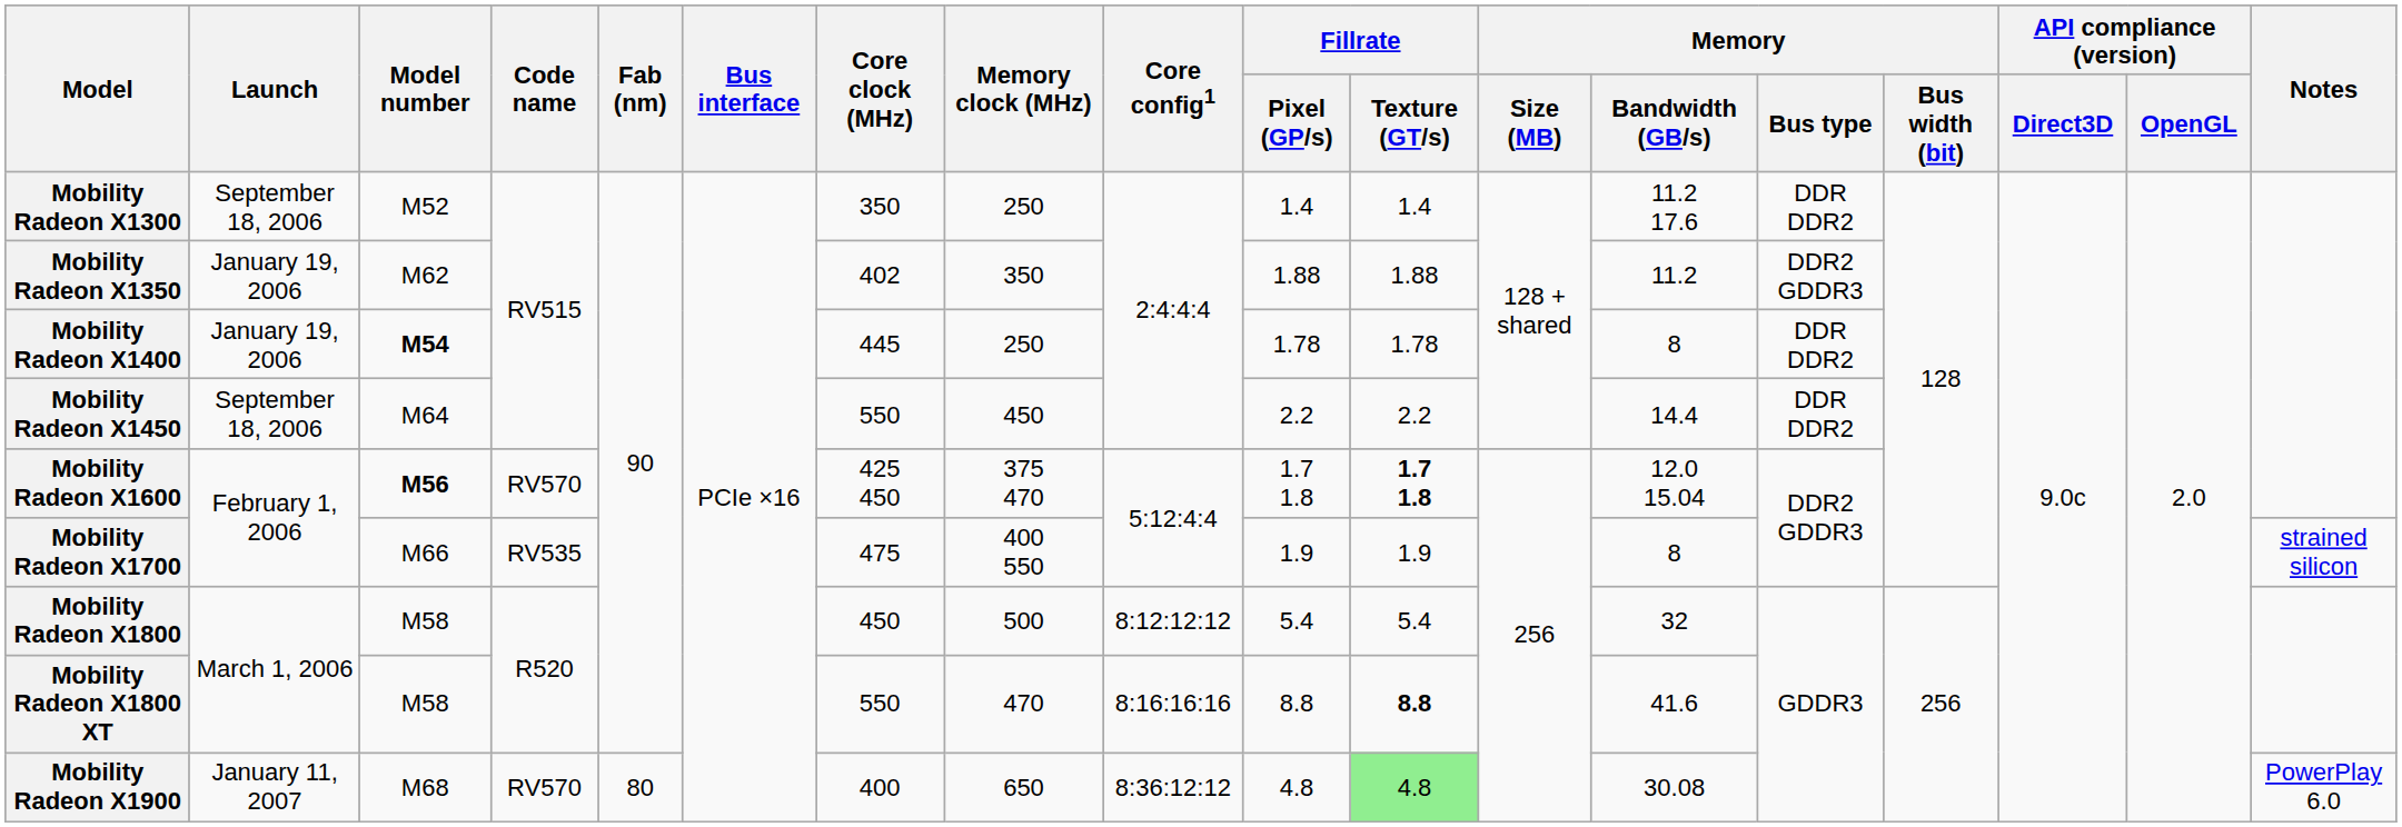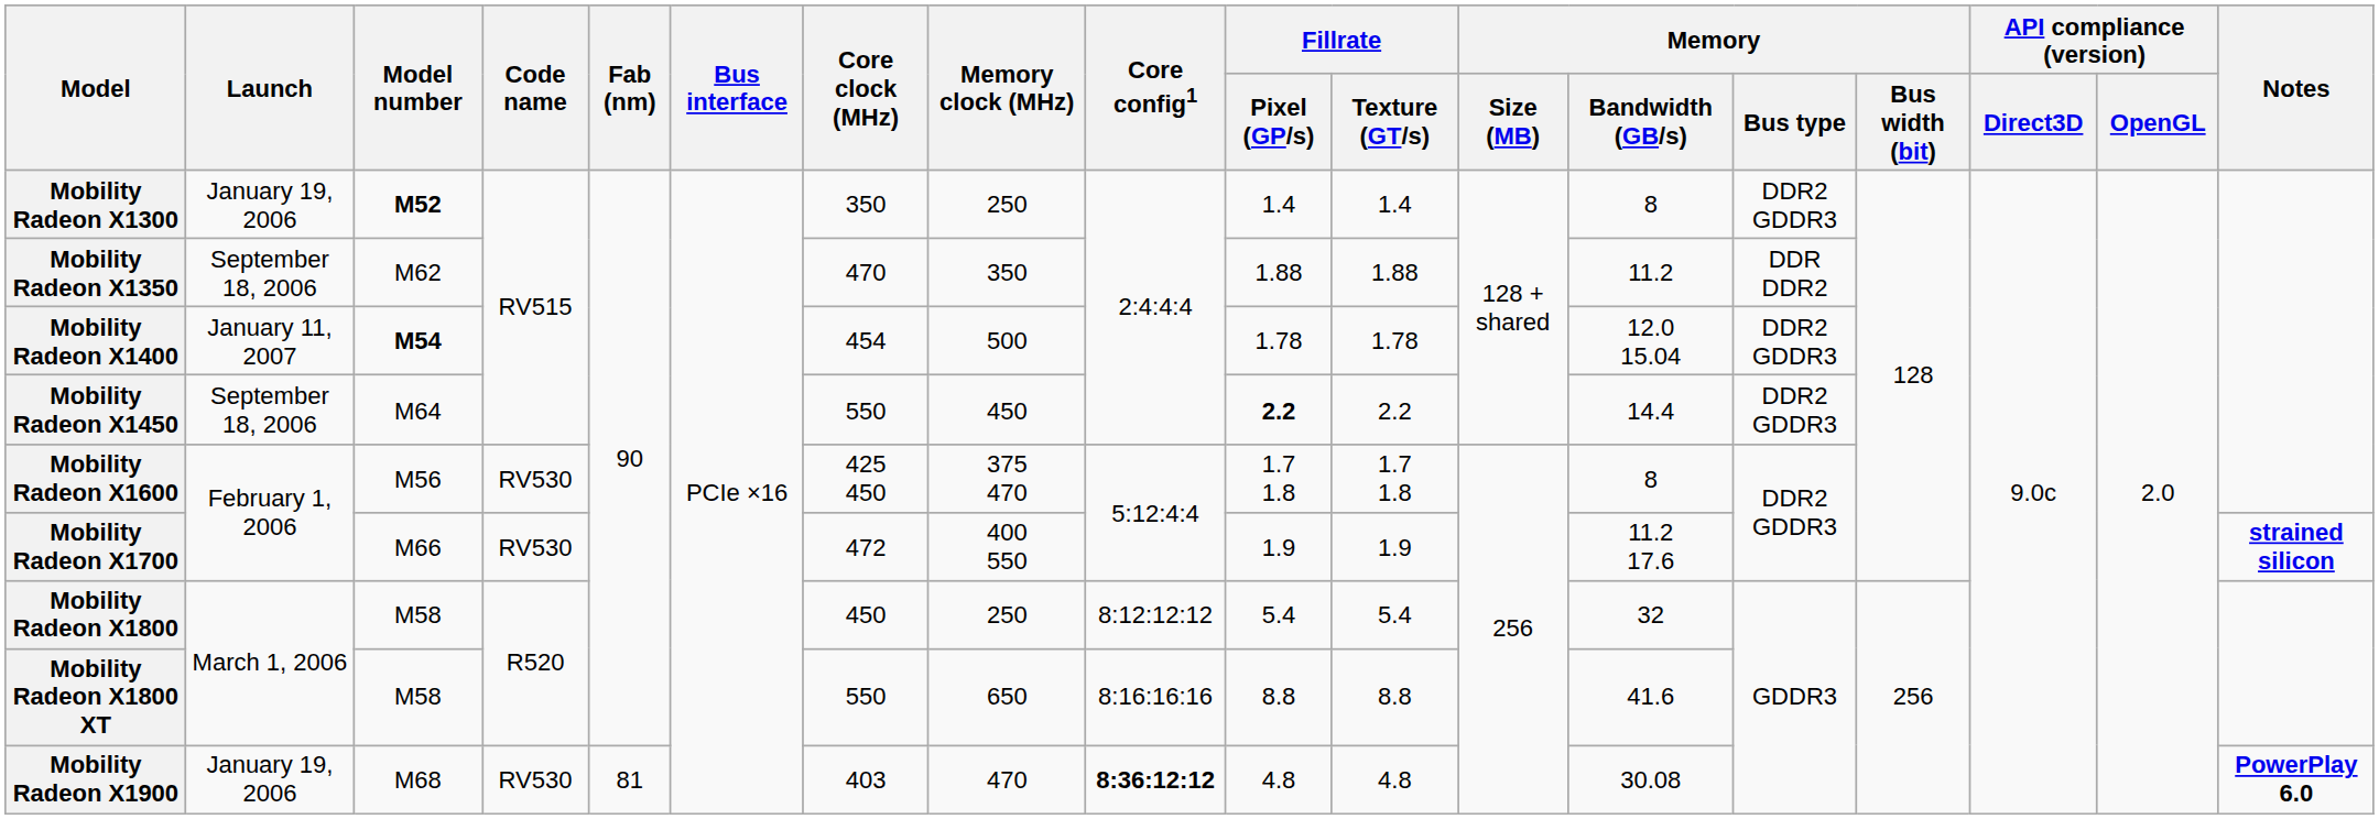Mobility Radeon X1300 | Launch: September 18, 2006 -> January 19, 2006
Mobility Radeon X1300 | Model number: normal -> bold
Mobility Radeon X1300 | Memory / Bandwidth (GB/s): 11.2 17.6 -> 8
Mobility Radeon X1300 | Memory / Bus type: DDR DDR2 -> DDR2 GDDR3
Mobility Radeon X1350 | Launch: January 19, 2006 -> September 18, 2006
Mobility Radeon X1350 | Core clock (MHz): 402 -> 470
Mobility Radeon X1350 | Memory / Bus type: DDR2 GDDR3 -> DDR DDR2
Mobility Radeon X1400 | Launch: January 19, 2006 -> January 11, 2007
Mobility Radeon X1400 | Core clock (MHz): 445 -> 454
Mobility Radeon X1400 | Memory clock (MHz): 250 -> 500
Mobility Radeon X1400 | Memory / Bandwidth (GB/s): 8 -> 12.0 15.04
Mobility Radeon X1400 | Memory / Bus type: DDR DDR2 -> DDR2 GDDR3
Mobility Radeon X1450 | Fillrate / Pixel (GP/s): normal -> bold
Mobility Radeon X1450 | Memory / Bus type: DDR DDR2 -> DDR2 GDDR3
Mobility Radeon X1600 | Model number: bold -> normal
Mobility Radeon X1600 | Code name: RV570 -> RV530
Mobility Radeon X1600 | Fillrate / Texture (GT/s): bold -> normal
Mobility Radeon X1600 | Memory / Bandwidth (GB/s): 12.0 15.04 -> 8
Mobility Radeon X1700 | Code name: RV535 -> RV530
Mobility Radeon X1700 | Core clock (MHz): 475 -> 472
Mobility Radeon X1700 | Memory / Bandwidth (GB/s): 8 -> 11.2 17.6
Mobility Radeon X1700 | Notes: normal -> bold
Mobility Radeon X1800 | Memory clock (MHz): 500 -> 250
Mobility Radeon X1800 XT | Memory clock (MHz): 470 -> 650
Mobility Radeon X1800 XT | Fillrate / Texture (GT/s): bold -> normal
Mobility Radeon X1900 | Launch: January 11, 2007 -> January 19, 2006
Mobility Radeon X1900 | Code name: RV570 -> RV530
Mobility Radeon X1900 | Fab (nm): 80 -> 81
Mobility Radeon X1900 | Core clock (MHz): 400 -> 403
Mobility Radeon X1900 | Memory clock (MHz): 650 -> 470
Mobility Radeon X1900 | Core config1: normal -> bold
Mobility Radeon X1900 | Fillrate / Texture (GT/s): lightgreen background -> no background
Mobility Radeon X1900 | Notes: normal -> bold
